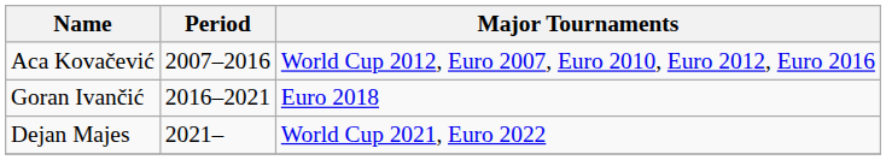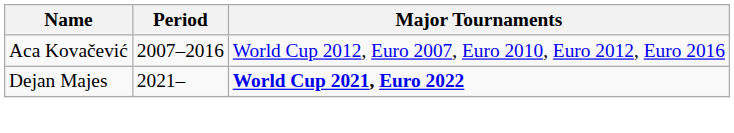- row: Goran Ivančić | 2016–2021 | Euro 2018
Dejan Majes | Major Tournaments: normal -> bold
